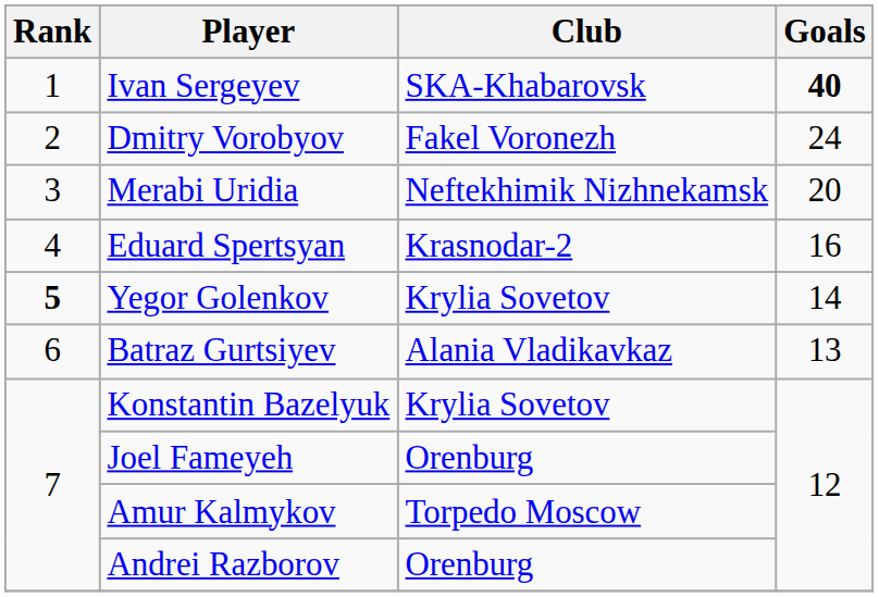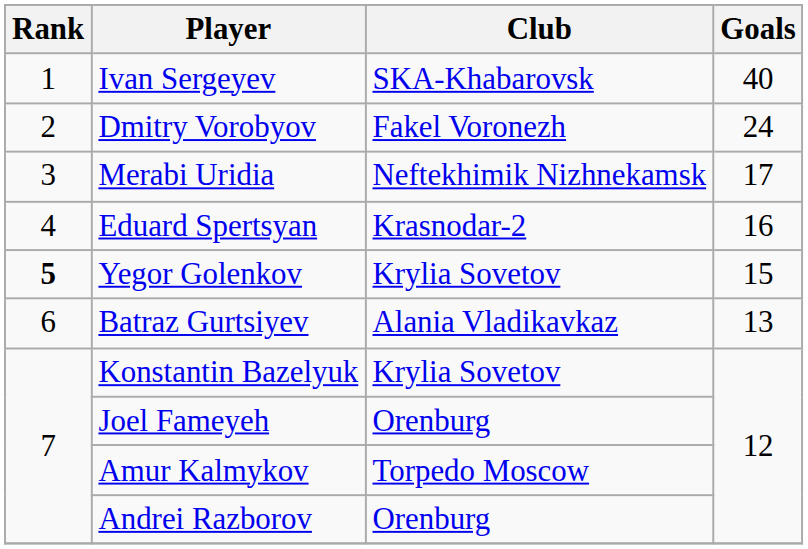Ivan Sergeyev | Goals: bold -> normal
Merabi Uridia | Goals: 20 -> 17
Yegor Golenkov | Goals: 14 -> 15
